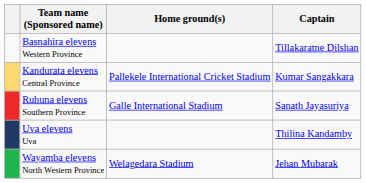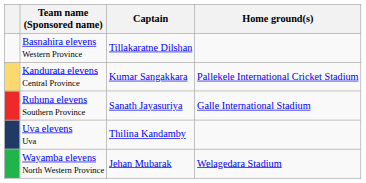columns swapped: Home ground(s) <-> Captain
